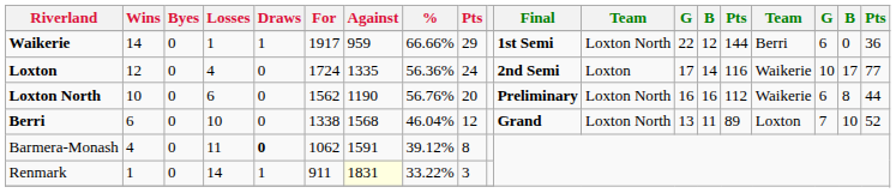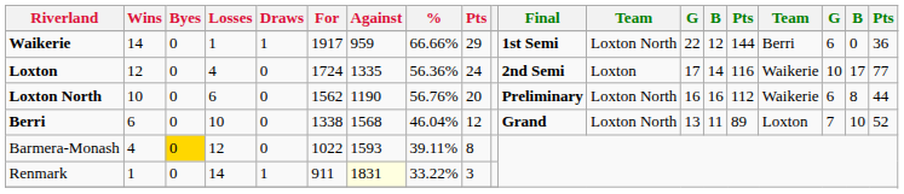Barmera-Monash | Byes: no background -> gold background
Barmera-Monash | Losses: 11 -> 12
Barmera-Monash | Draws: bold -> normal
Barmera-Monash | For: 1062 -> 1022
Barmera-Monash | Against: 1591 -> 1593
Barmera-Monash | %: 39.12% -> 39.11%
